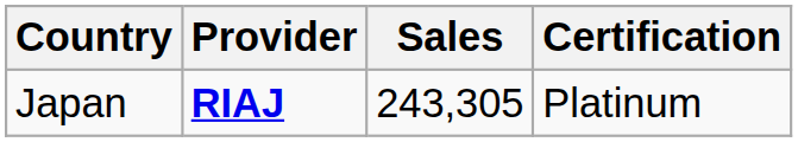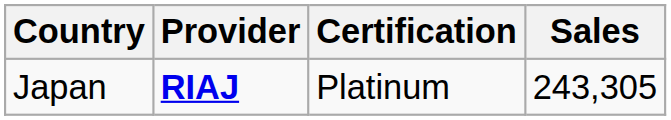columns swapped: Sales <-> Certification
